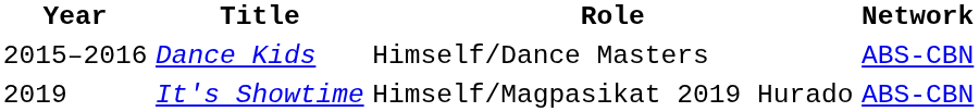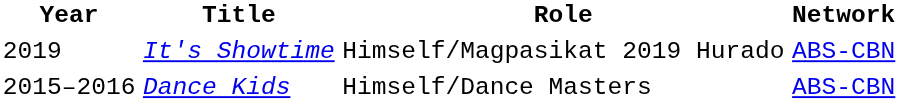rows swapped: Dance Kids <-> It's Showtime
